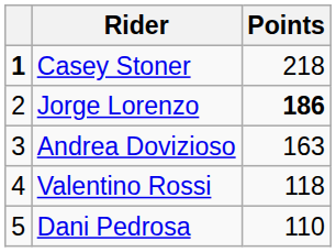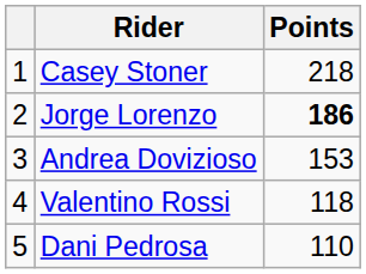Casey Stoner | column 1: bold -> normal
Andrea Dovizioso | Points: 163 -> 153
